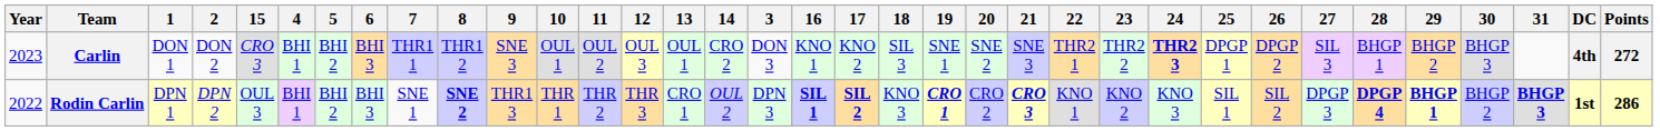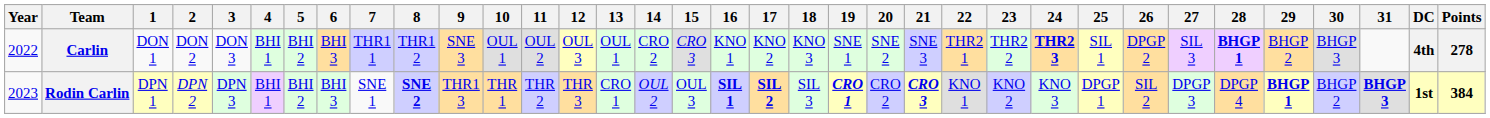columns swapped: 3 <-> 15
Carlin | Year: 2023 -> 2022
Carlin | 18: SIL 3 -> KNO 3
Carlin | 25: DPGP 1 -> SIL 1
Carlin | 28: normal -> bold
Carlin | Points: 272 -> 278
Rodin Carlin | Year: 2022 -> 2023
Rodin Carlin | 18: KNO 3 -> SIL 3
Rodin Carlin | 25: SIL 1 -> DPGP 1
Rodin Carlin | 28: bold -> normal
Rodin Carlin | Points: 286 -> 384
